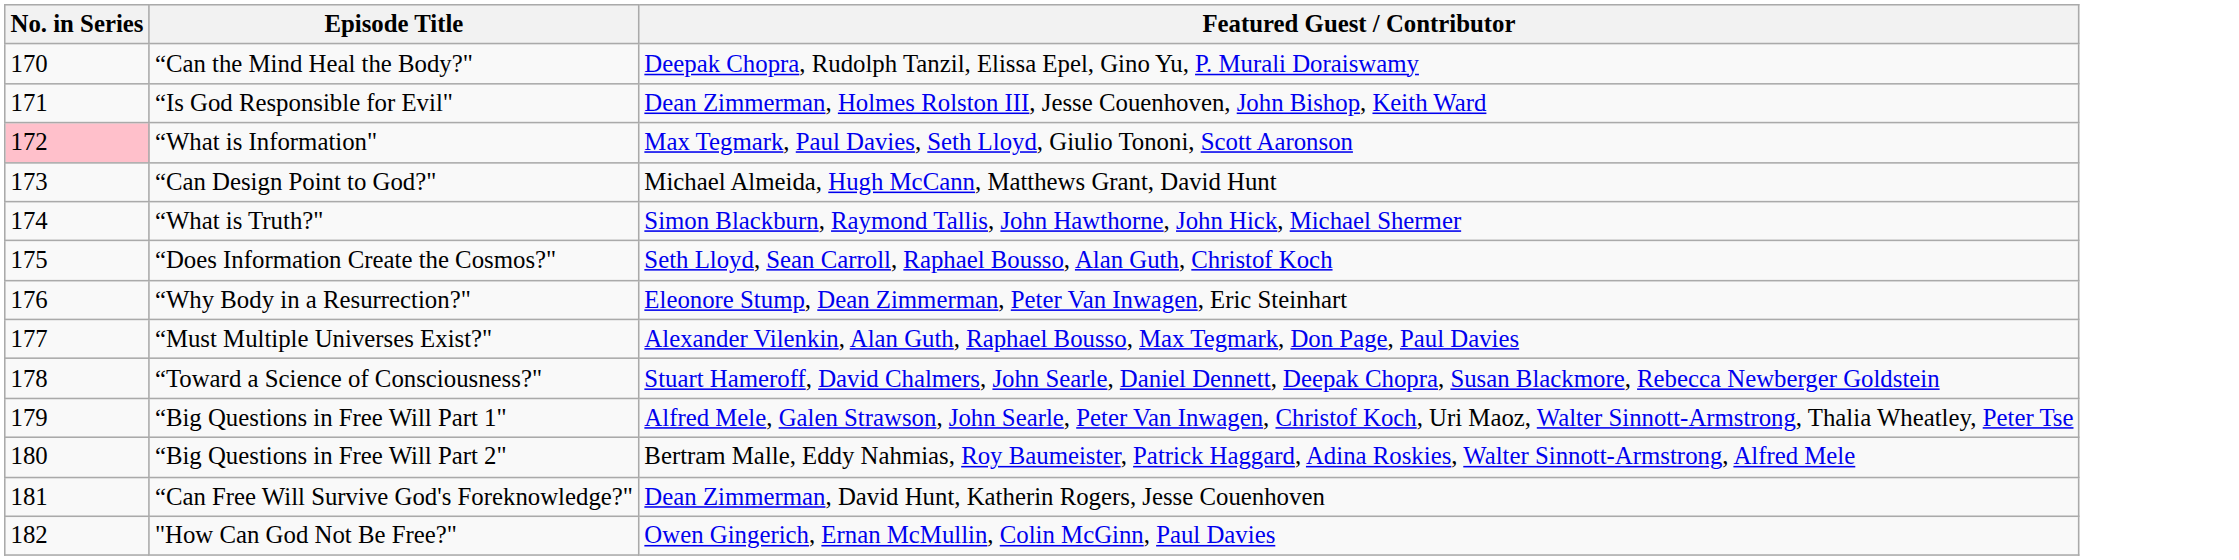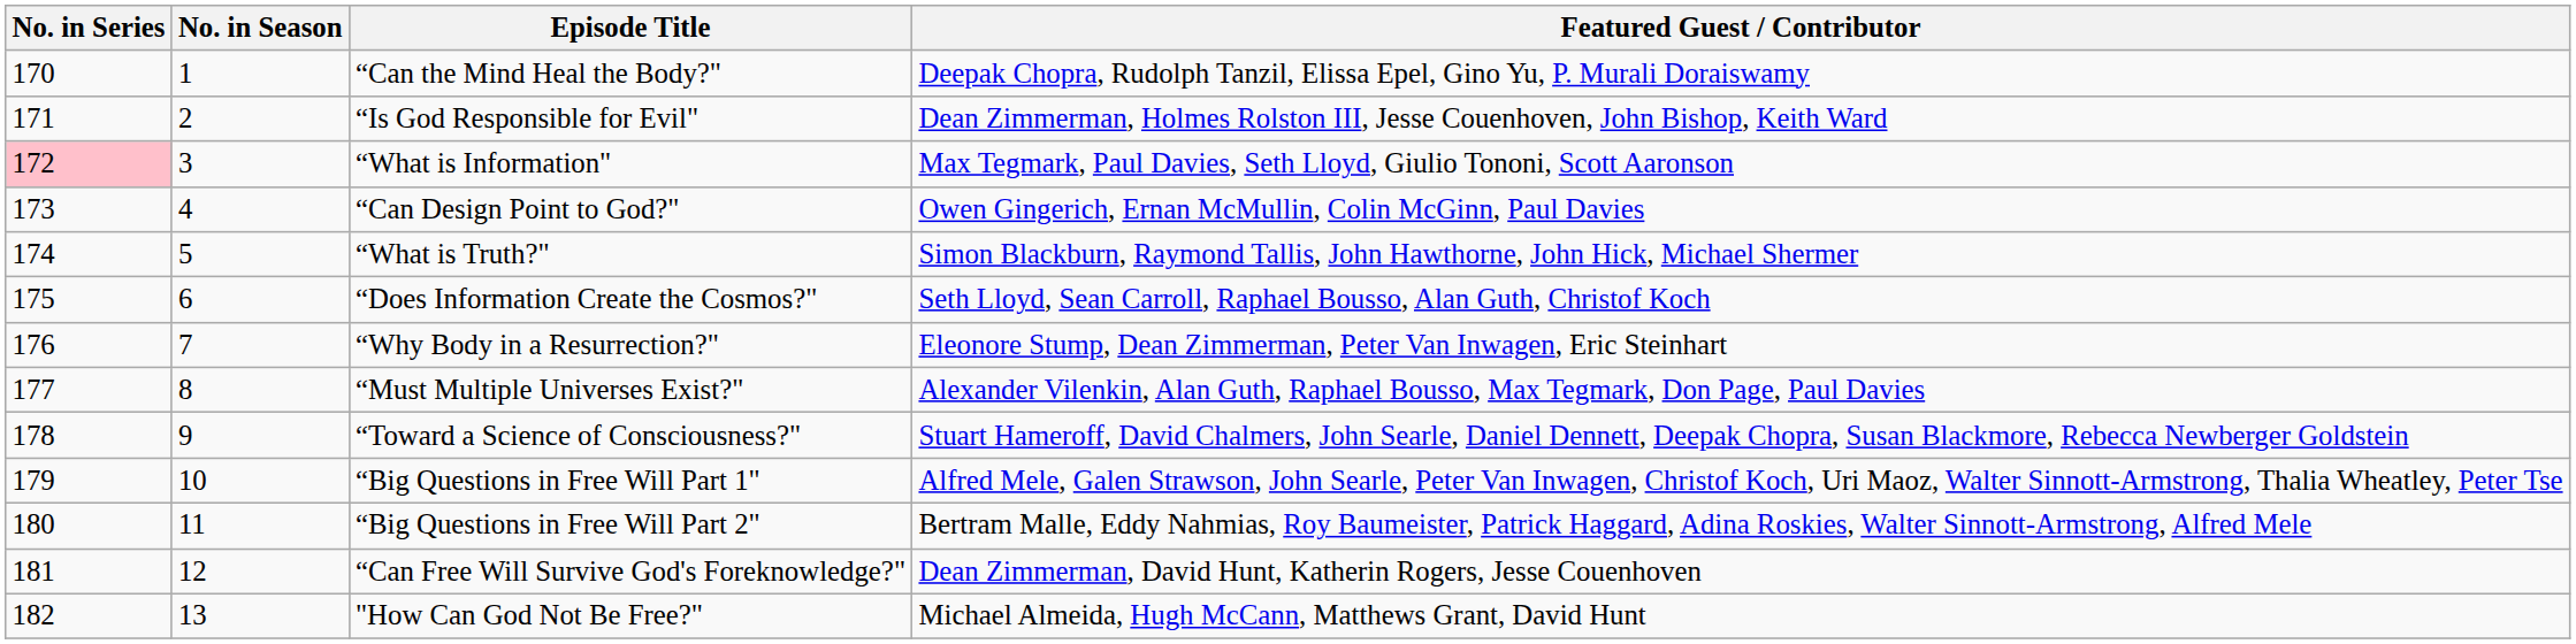+ column: No. in Season | 1 | 2 | 3 | 4 | 5 | 6 | 7 | 8 | 9 | 10 | 11 | 12 | 13
“Can Design Point to God?" | Featured Guest / Contributor: Michael Almeida, Hugh McCann, Matthews Grant, David Hunt -> Owen Gingerich, Ernan McMullin, Colin McGinn, Paul Davies
"How Can God Not Be Free?" | Featured Guest / Contributor: Owen Gingerich, Ernan McMullin, Colin McGinn, Paul Davies -> Michael Almeida, Hugh McCann, Matthews Grant, David Hunt
